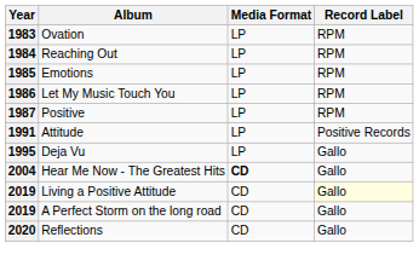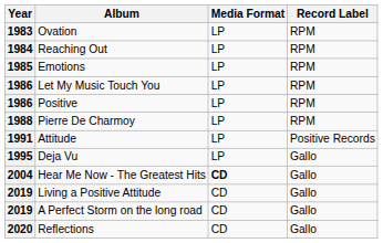Positive | Year: 1987 -> 1986
+ row: 1988 | Pierre De Charmoy | LP | RPM
Living a Positive Attitude | Record Label: lightyellow background -> no background
